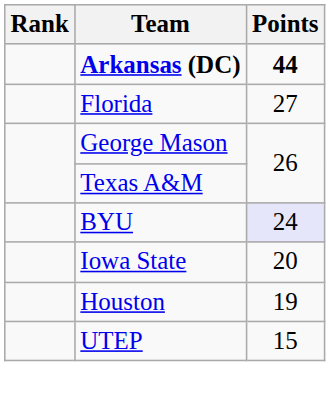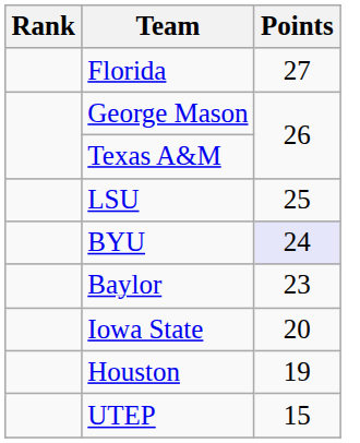- row: Arkansas (DC) | 44
+ row: LSU | 25
+ row: Baylor | 23
